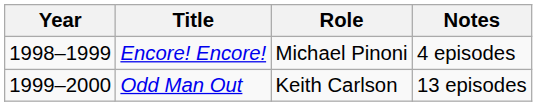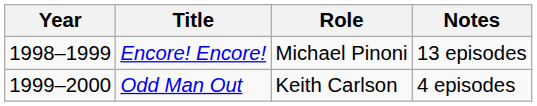Encore! Encore! | Notes: 4 episodes -> 13 episodes
Odd Man Out | Notes: 13 episodes -> 4 episodes
